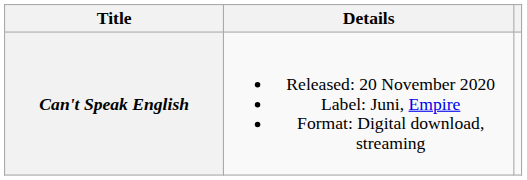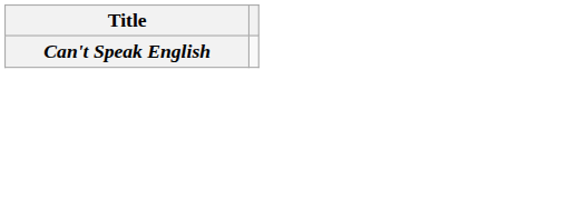- column: Details | Released: 20 November 2020 Label: Juni, Empire Format: Digital download, streaming
